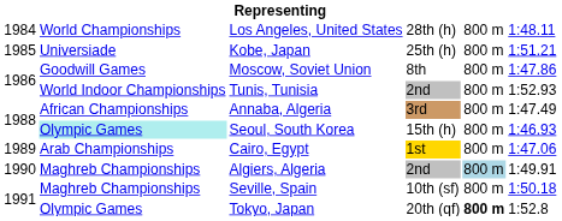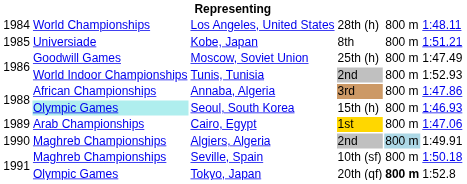Kobe, Japan | column 4: 25th (h) -> 8th
Moscow, Soviet Union | column 4: 8th -> 25th (h)
Moscow, Soviet Union | column 6: 1:47.86 -> 1:47.49
Annaba, Algeria | column 6: 1:47.49 -> 1:47.86
